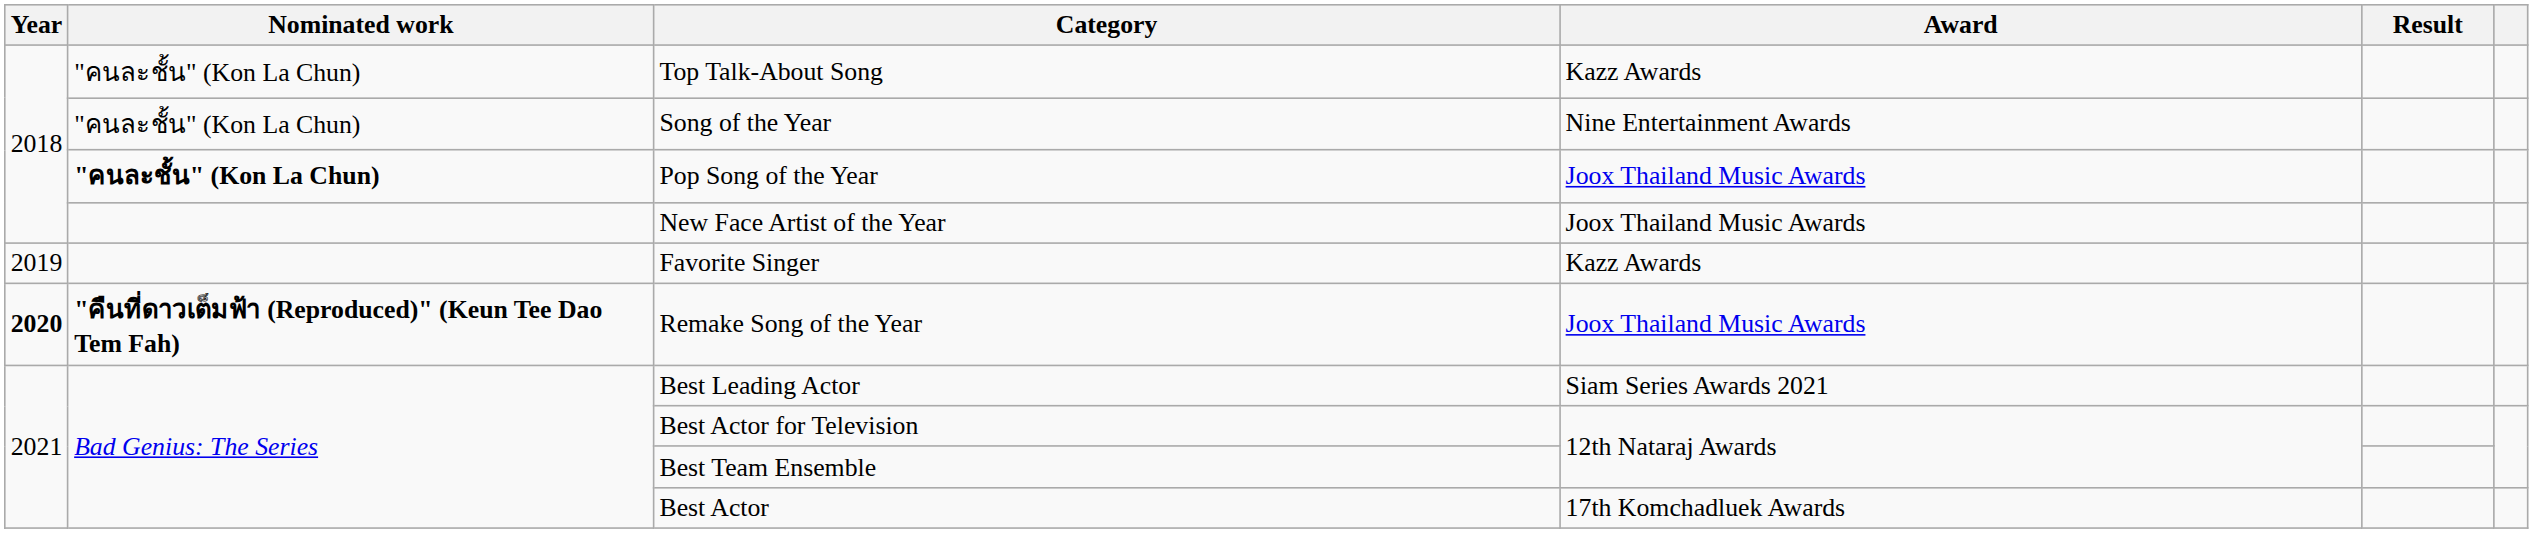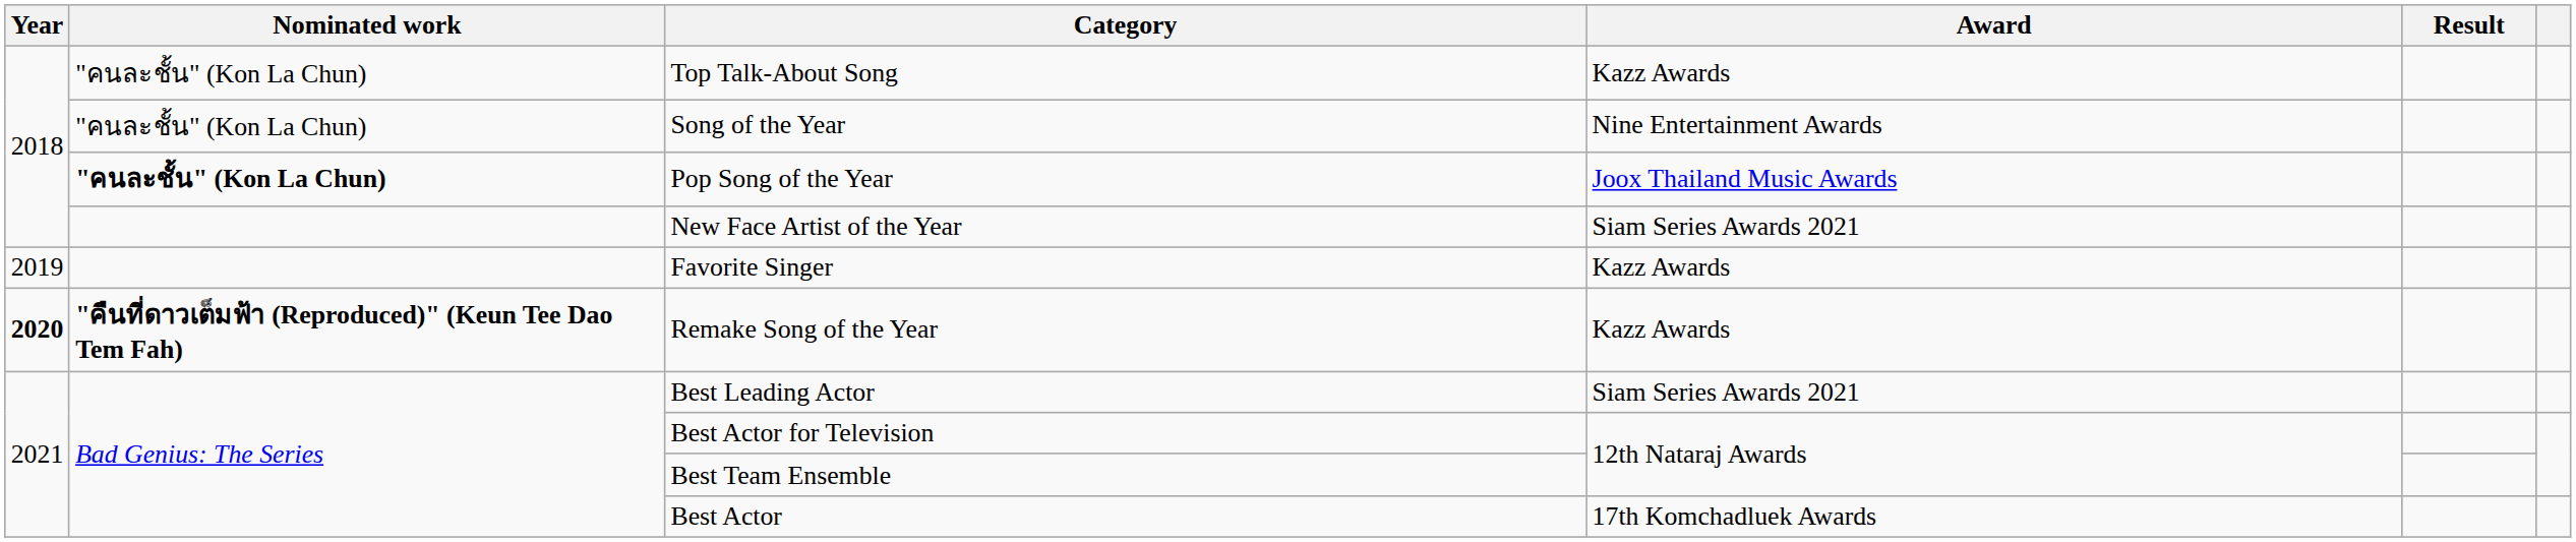New Face Artist of the Year | Award: Joox Thailand Music Awards -> Siam Series Awards 2021
Remake Song of the Year | Award: Joox Thailand Music Awards -> Kazz Awards
